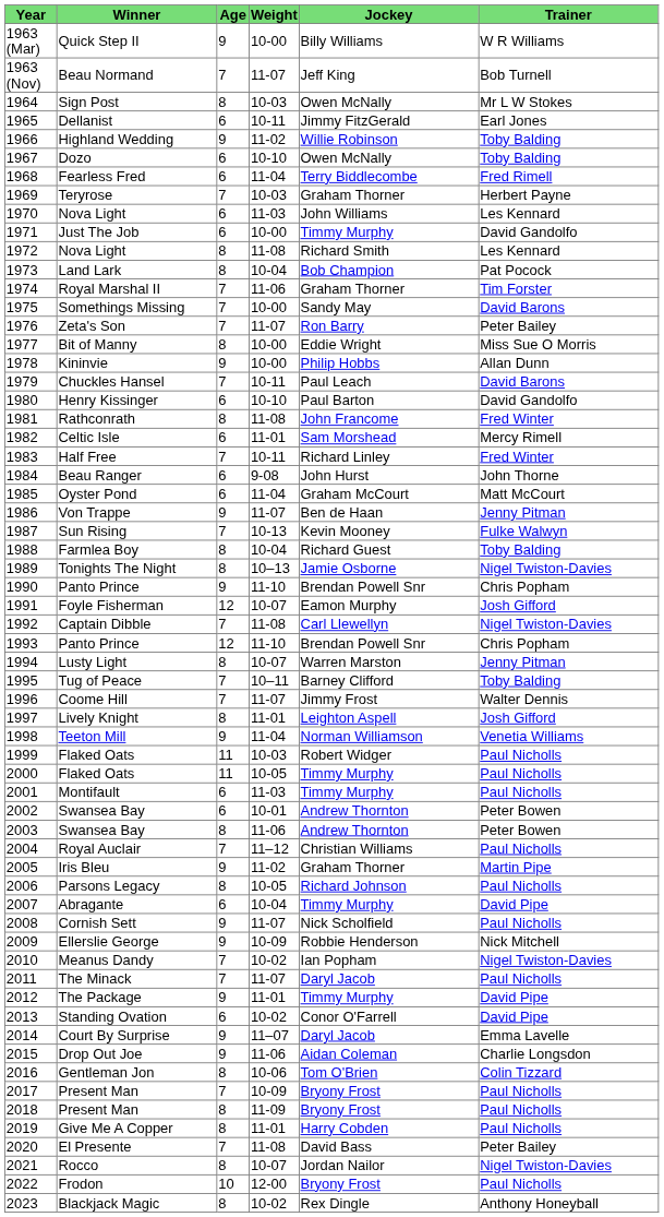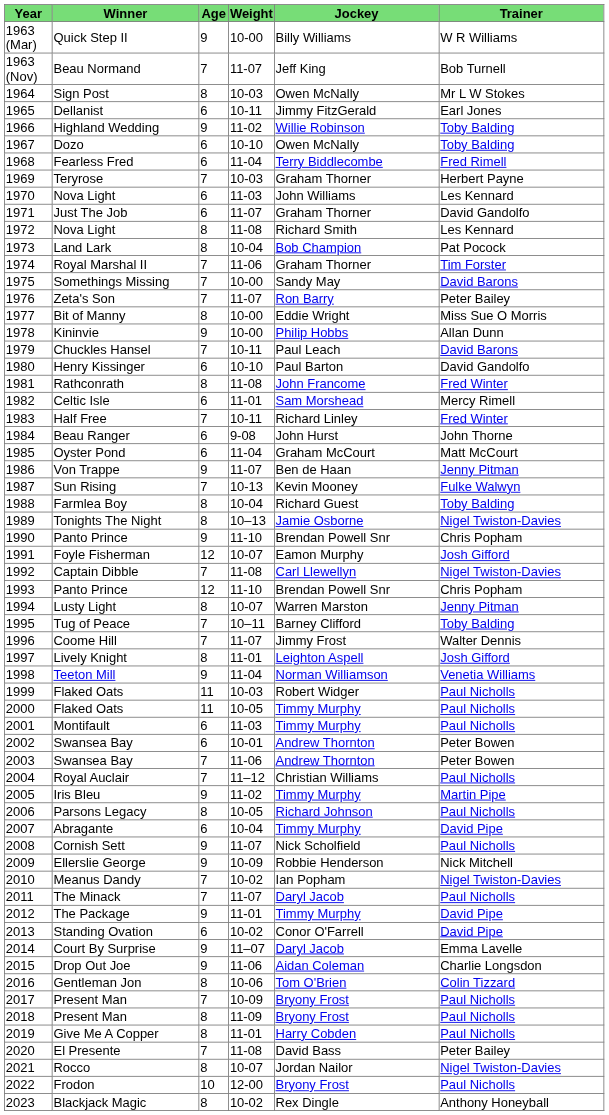Just The Job | Weight: 10-00 -> 11-07
Just The Job | Jockey: Timmy Murphy -> Graham Thorner
2003 / Swansea Bay | Age: 8 -> 7
Iris Bleu | Jockey: Graham Thorner -> Timmy Murphy
